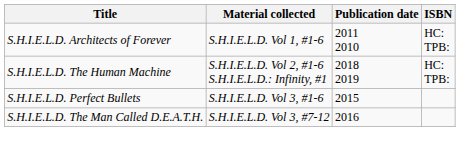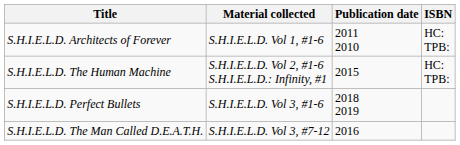S.H.I.E.L.D. The Human Machine | Publication date: 2018 2019 -> 2015
S.H.I.E.L.D. Perfect Bullets | Publication date: 2015 -> 2018 2019
